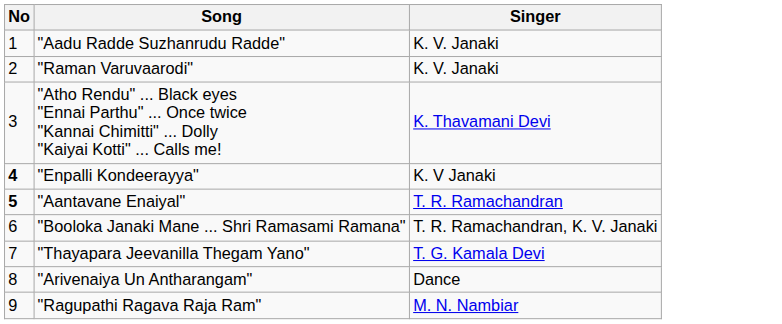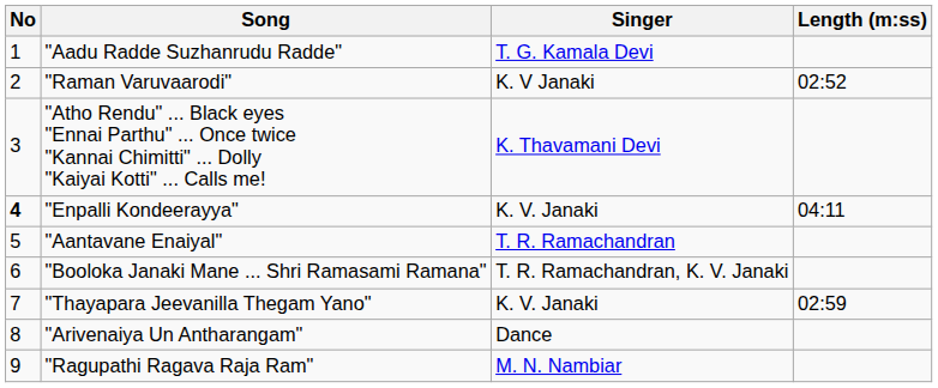+ column: Length (m:ss) | 02:52 | 04:11 | 02:59
"Aadu Radde Suzhanrudu Radde" | Singer: K. V. Janaki -> T. G. Kamala Devi
"Raman Varuvaarodi" | Singer: K. V. Janaki -> K. V Janaki
"Enpalli Kondeerayya" | Singer: K. V Janaki -> K. V. Janaki
"Aantavane Enaiyal" | No: bold -> normal
"Thayapara Jeevanilla Thegam Yano" | Singer: T. G. Kamala Devi -> K. V. Janaki
